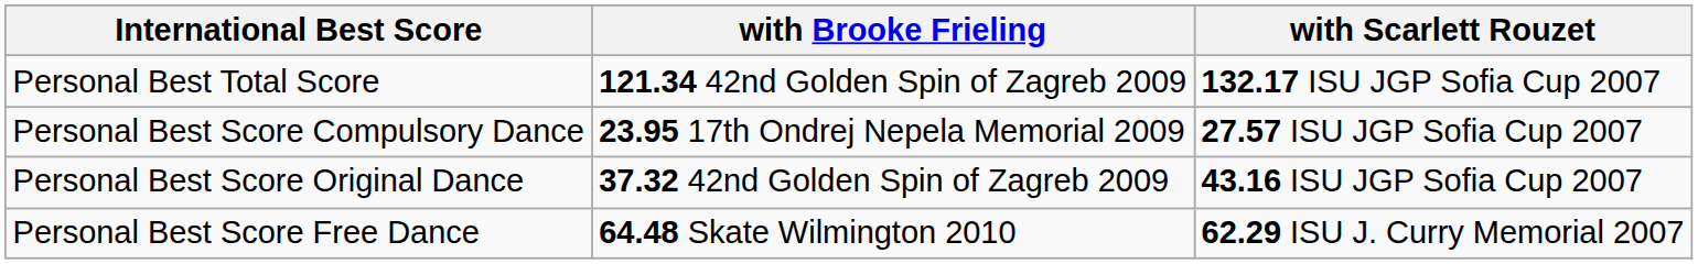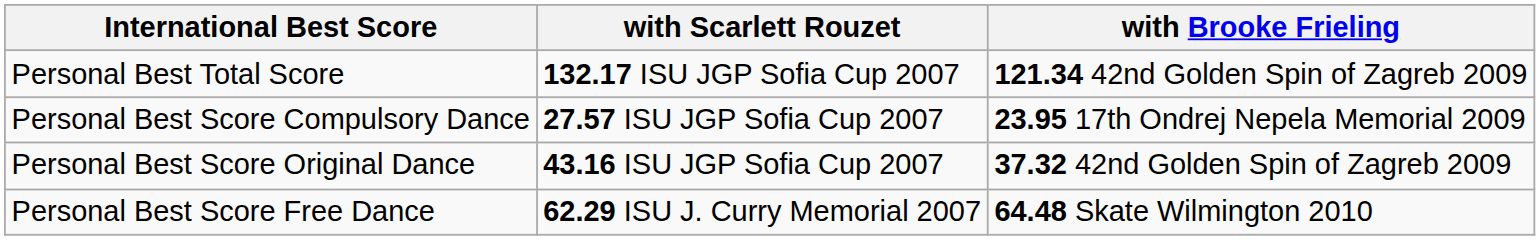columns swapped: with Scarlett Rouzet <-> with Brooke Frieling
